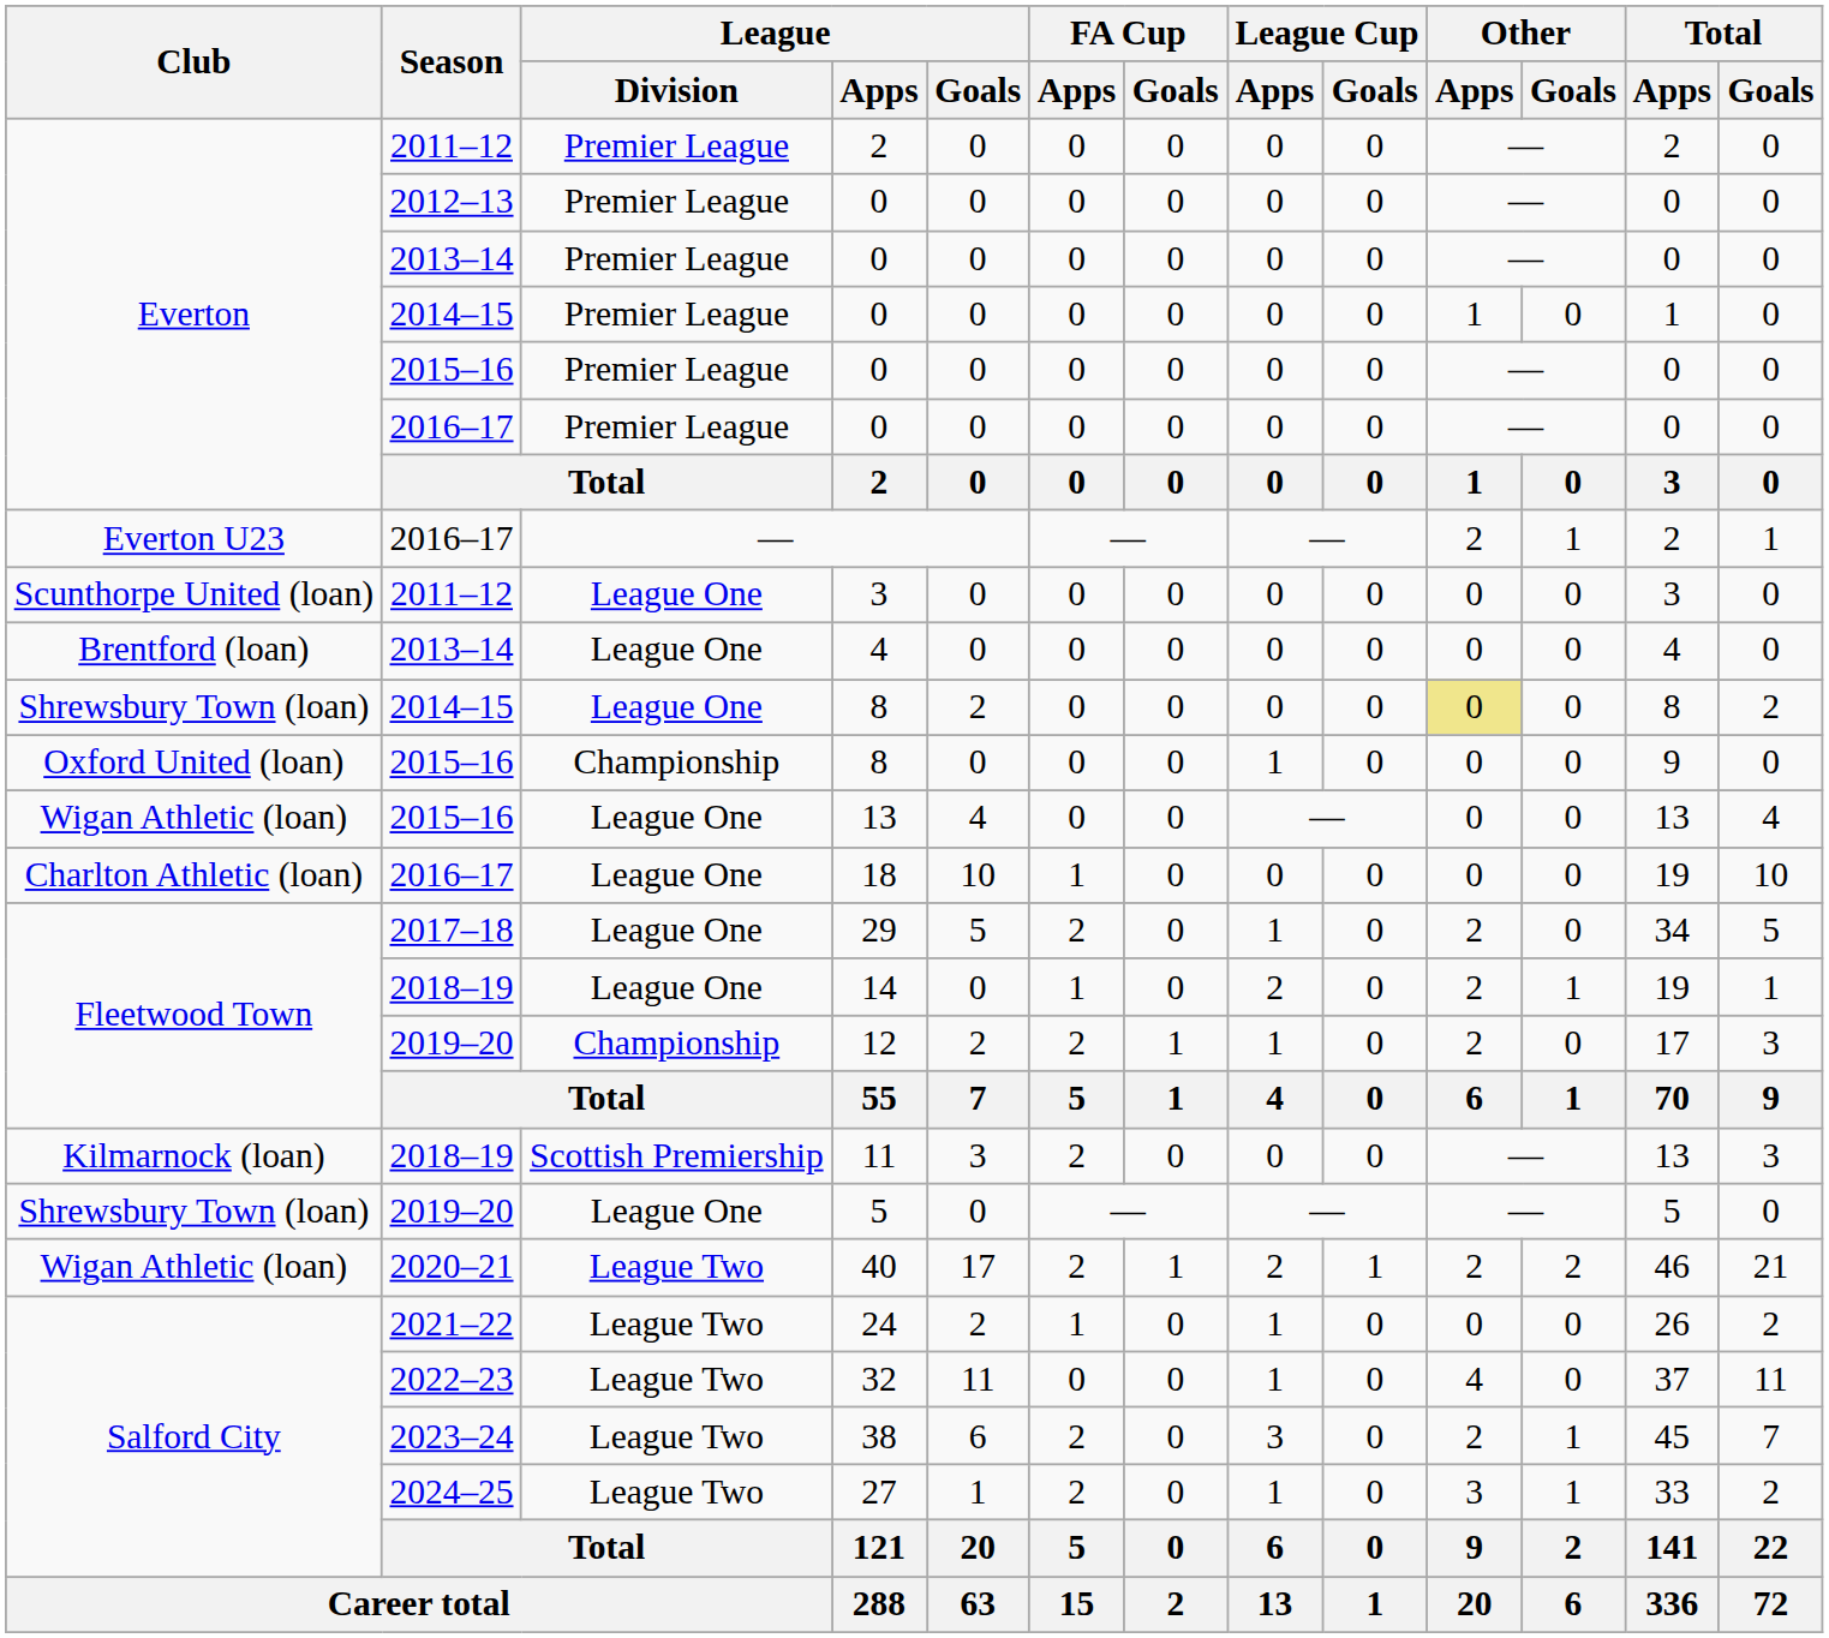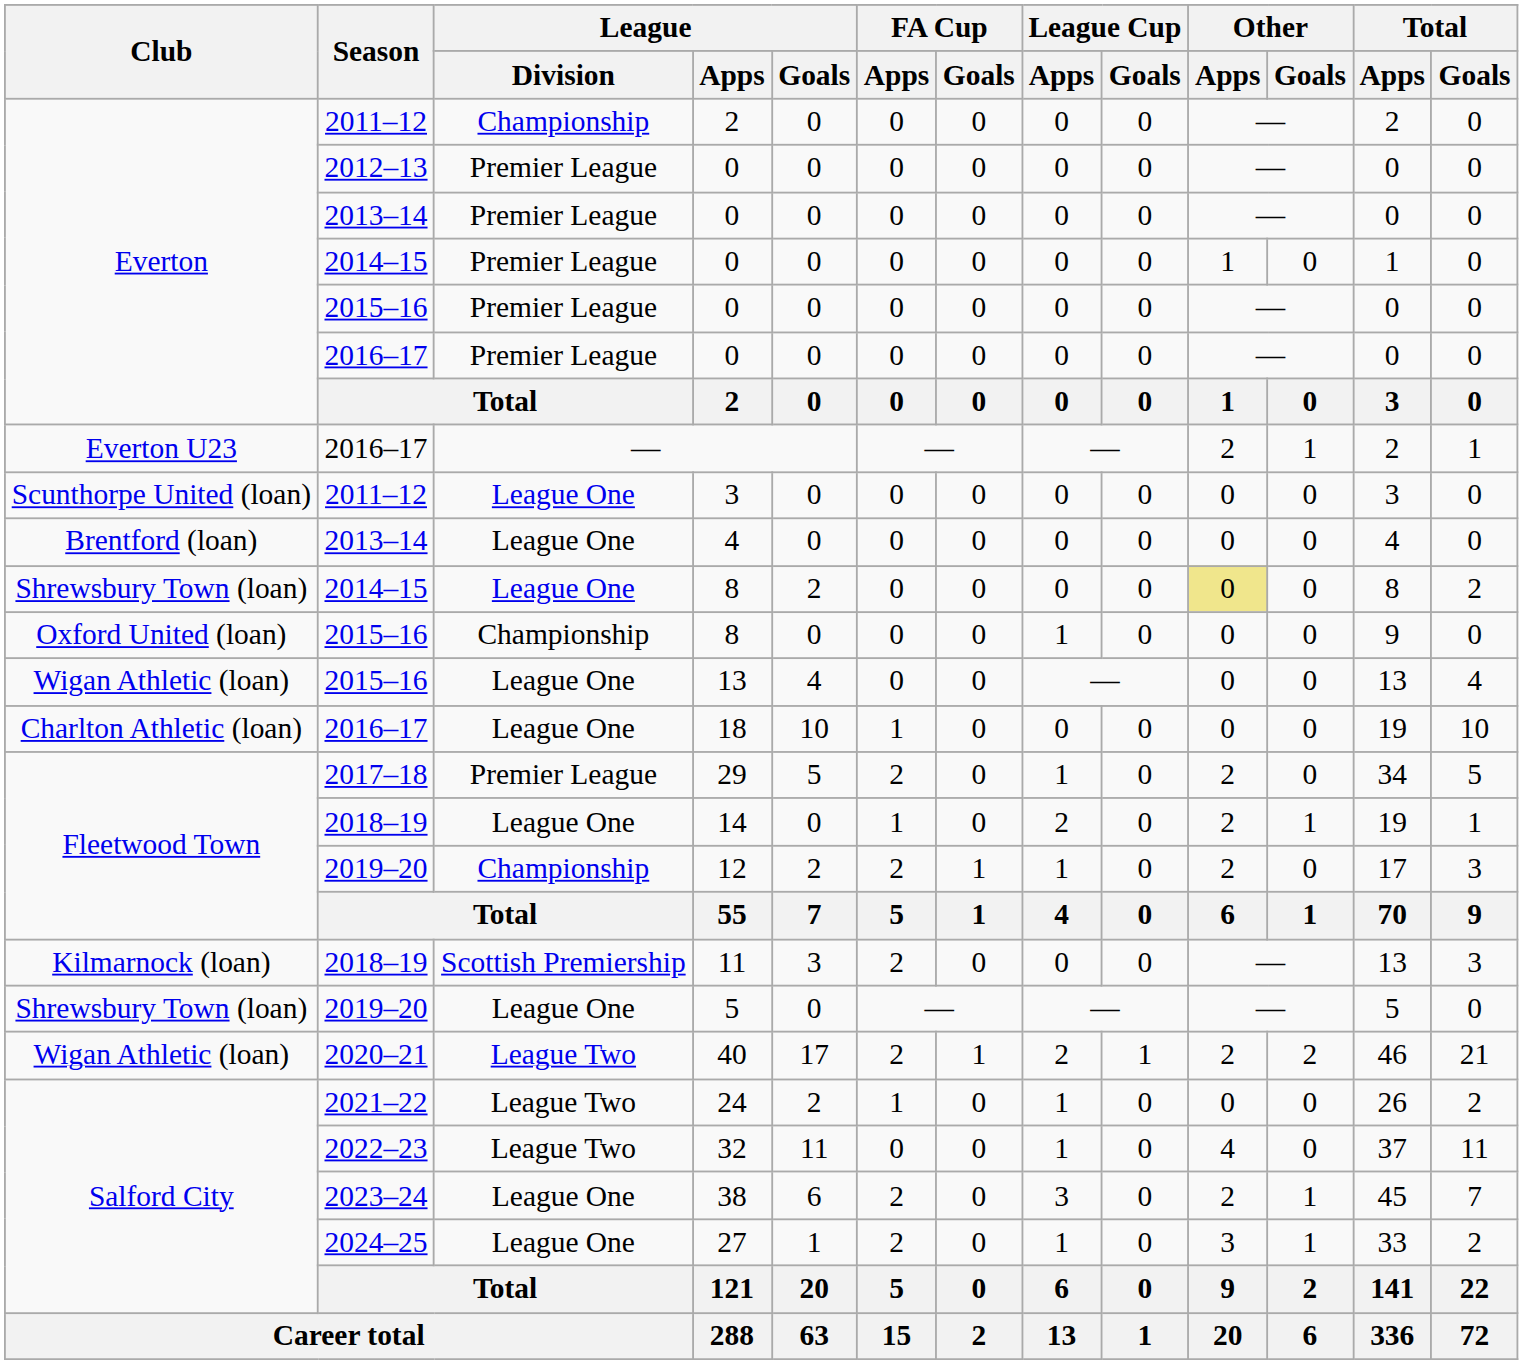2011–12 / 2 | League / Division: Premier League -> Championship
29 | League / Division: League One -> Premier League
38 | League / Division: League Two -> League One
27 | League / Division: League Two -> League One
